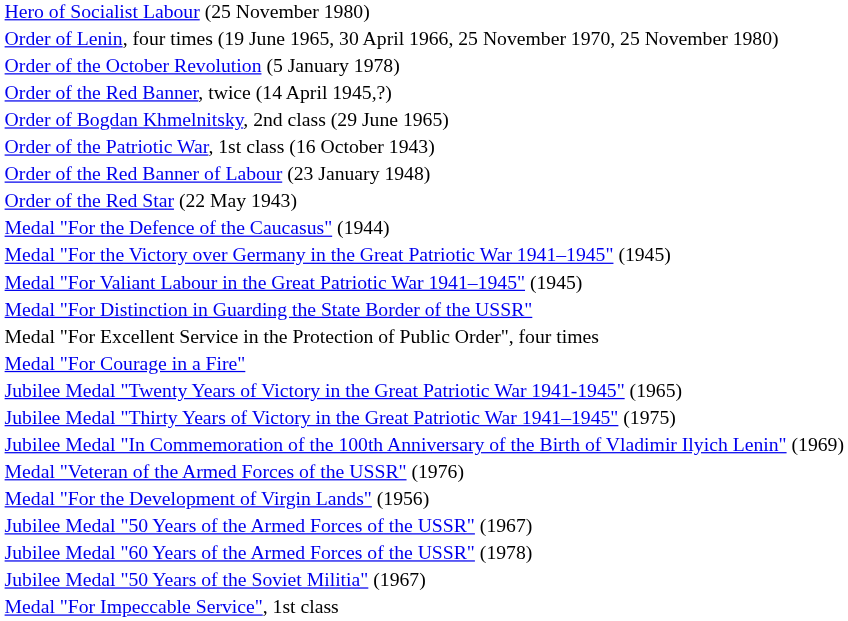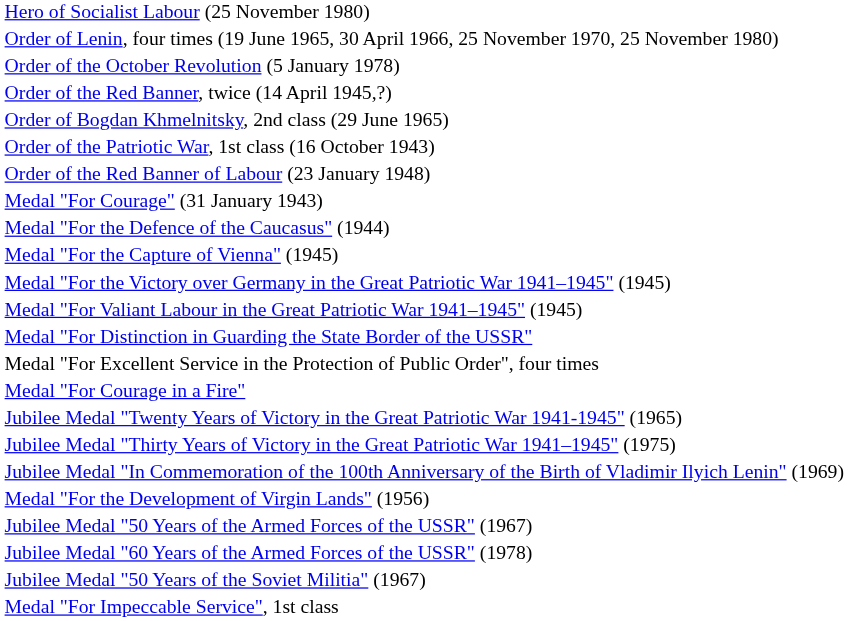- row: Order of the Red Star (22 May 1943)
+ row: Medal "For Courage" (31 January 1943)
+ row: Medal "For the Capture of Vienna" (1945)
- row: Medal "Veteran of the Armed Forces of the USSR" (1976)
